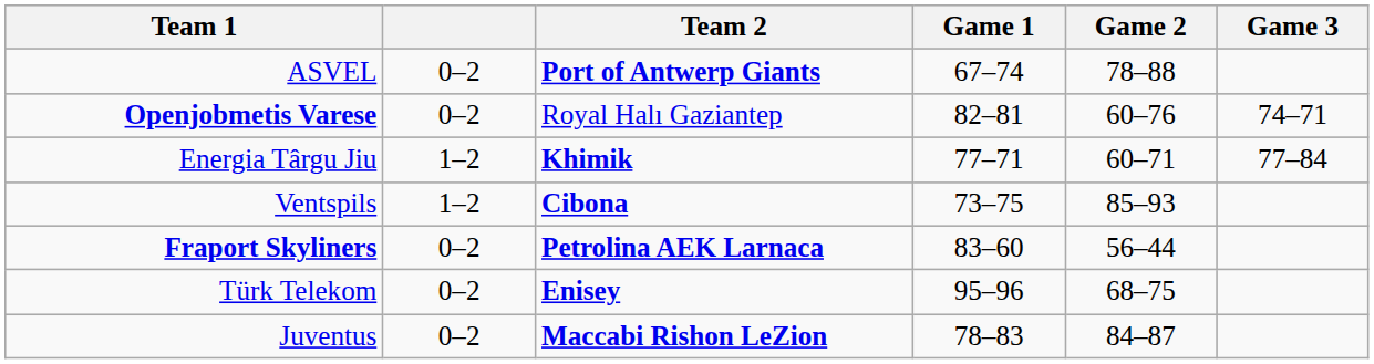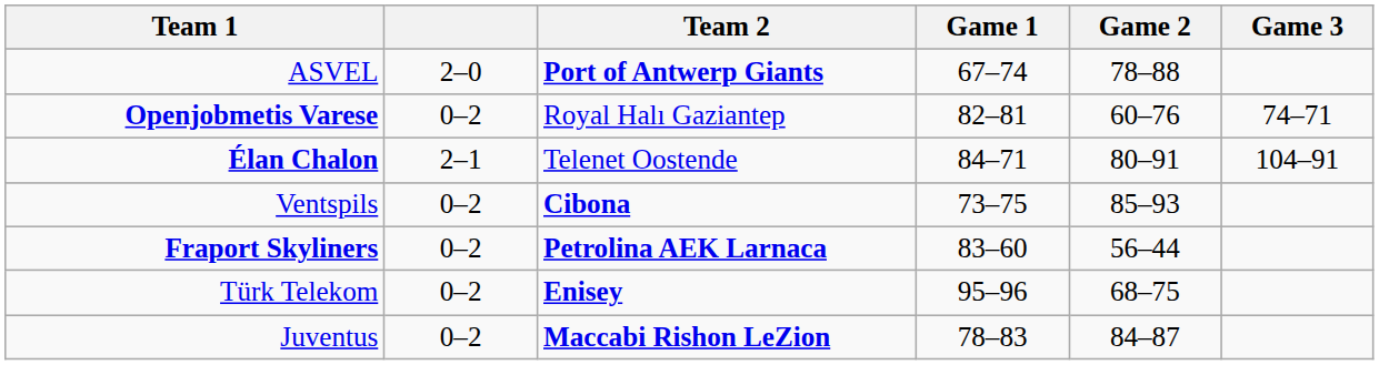ASVEL | column 2: 0–2 -> 2–0
+ row: Élan Chalon | 2–1 | Telenet Oostende | 84–71 | 80–91 | 104–91
- row: Energia Târgu Jiu | 1–2 | Khimik | 77–71 | 60–71 | 77–84
Ventspils | column 2: 1–2 -> 0–2
